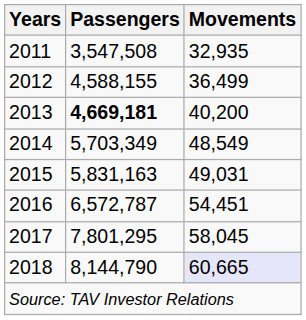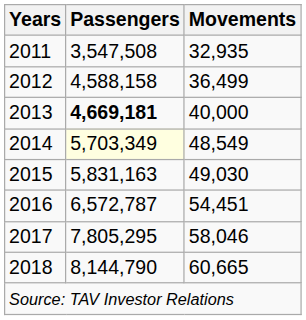2012 | Passengers: 4,588,155 -> 4,588,158
2013 | Movements: 40,200 -> 40,000
2014 | Passengers: no background -> lightyellow background
2015 | Movements: 49,031 -> 49,030
2017 | Passengers: 7,801,295 -> 7,805,295
2017 | Movements: 58,045 -> 58,046
2018 | Movements: lavender background -> no background
